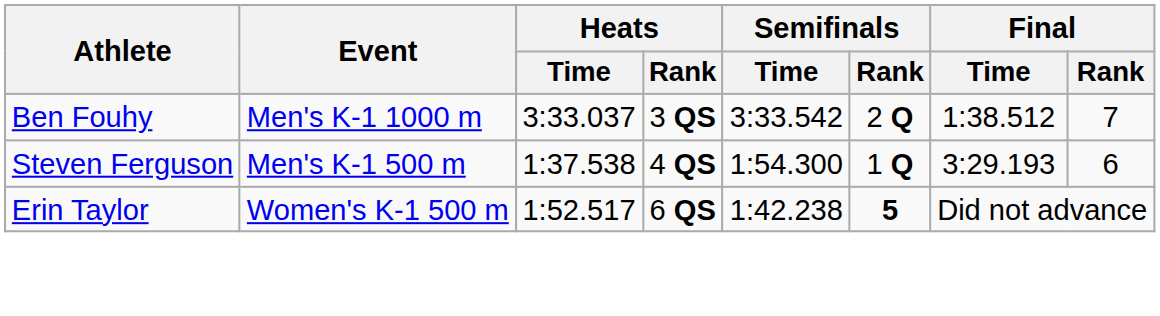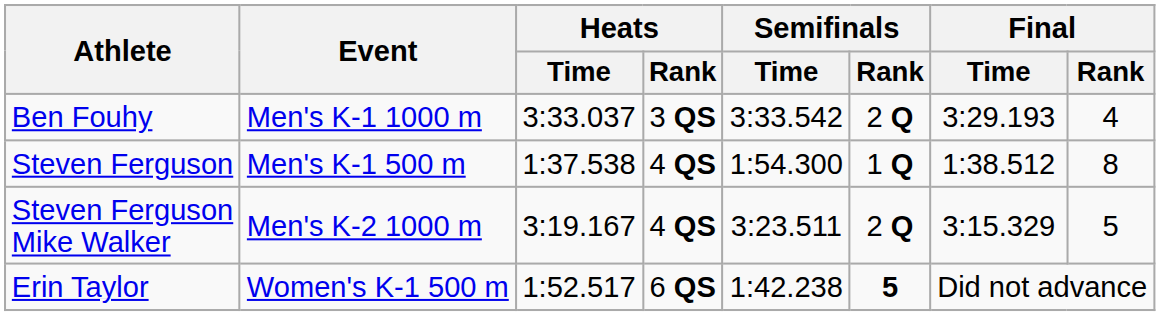Ben Fouhy | Final / Time: 1:38.512 -> 3:29.193
Ben Fouhy | Final / Rank: 7 -> 4
Steven Ferguson | Final / Time: 3:29.193 -> 1:38.512
Steven Ferguson | Final / Rank: 6 -> 8
+ row: Steven Ferguson Mike Walker | Men's K-2 1000 m | 3:19.167 | 4 QS | 3:23.511 | 2 Q | 3:15.329 | 5
